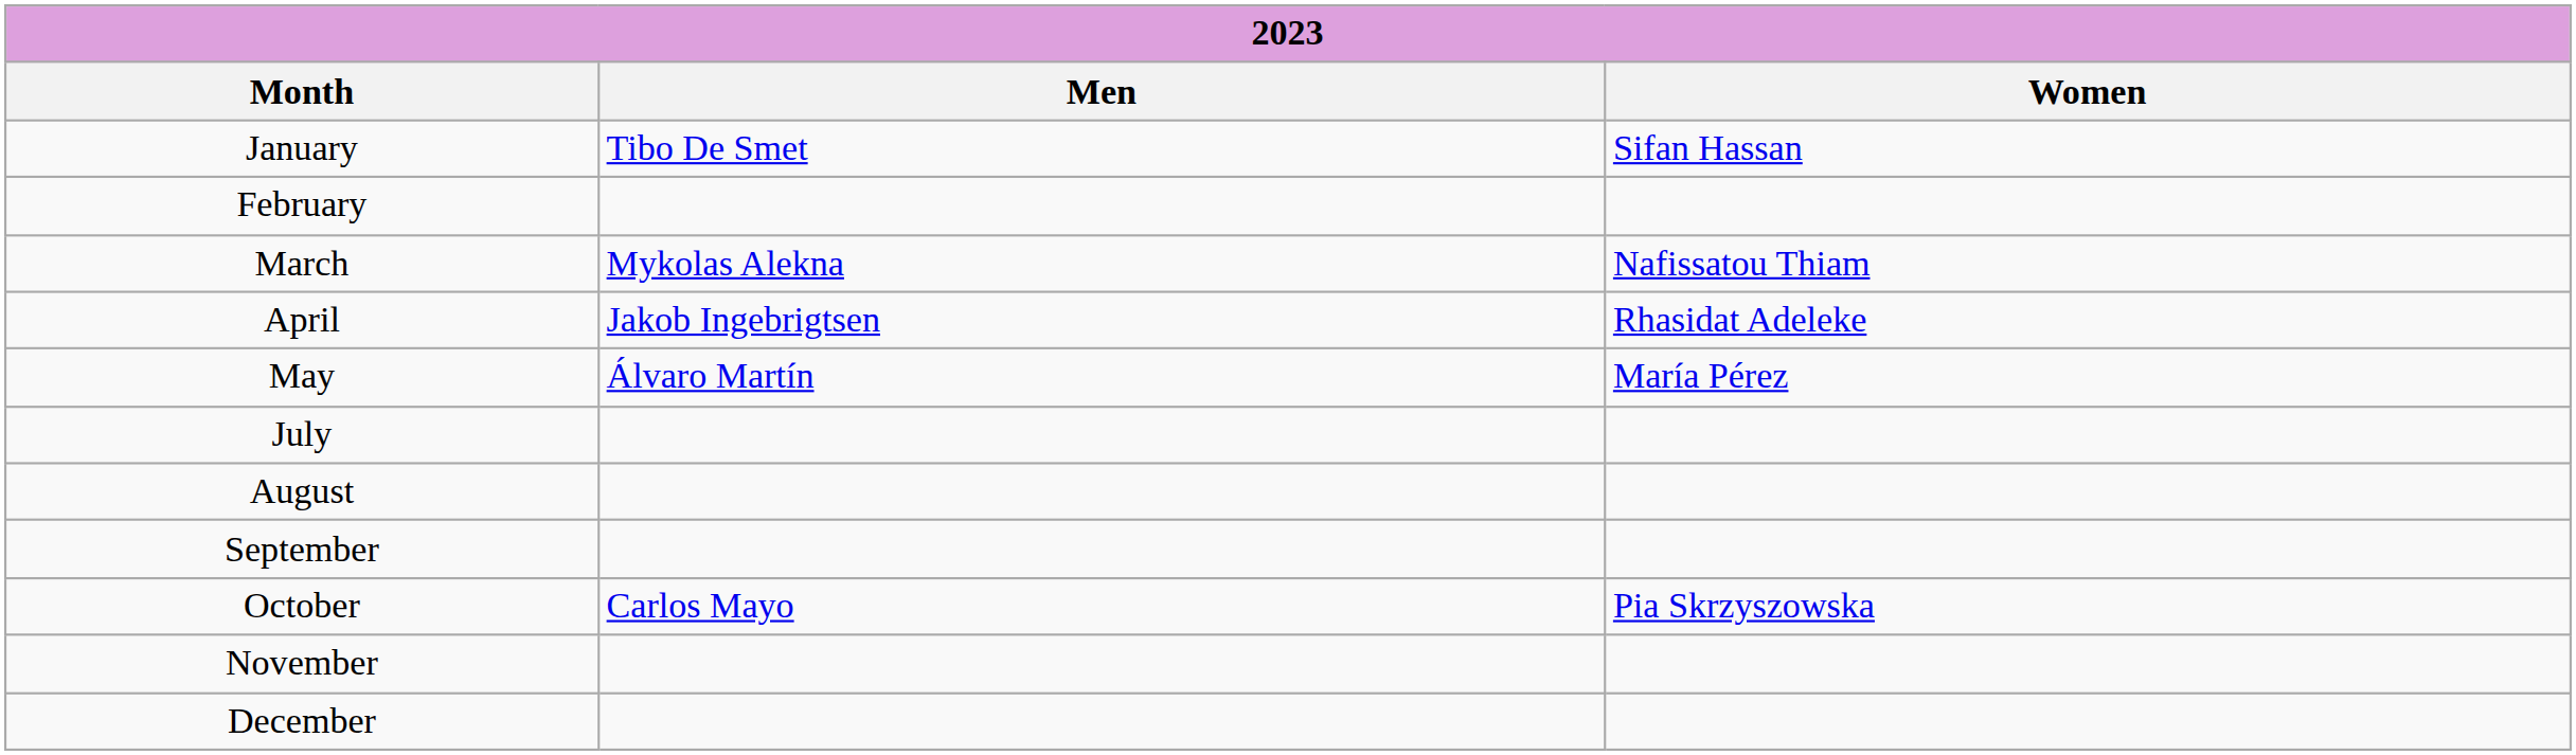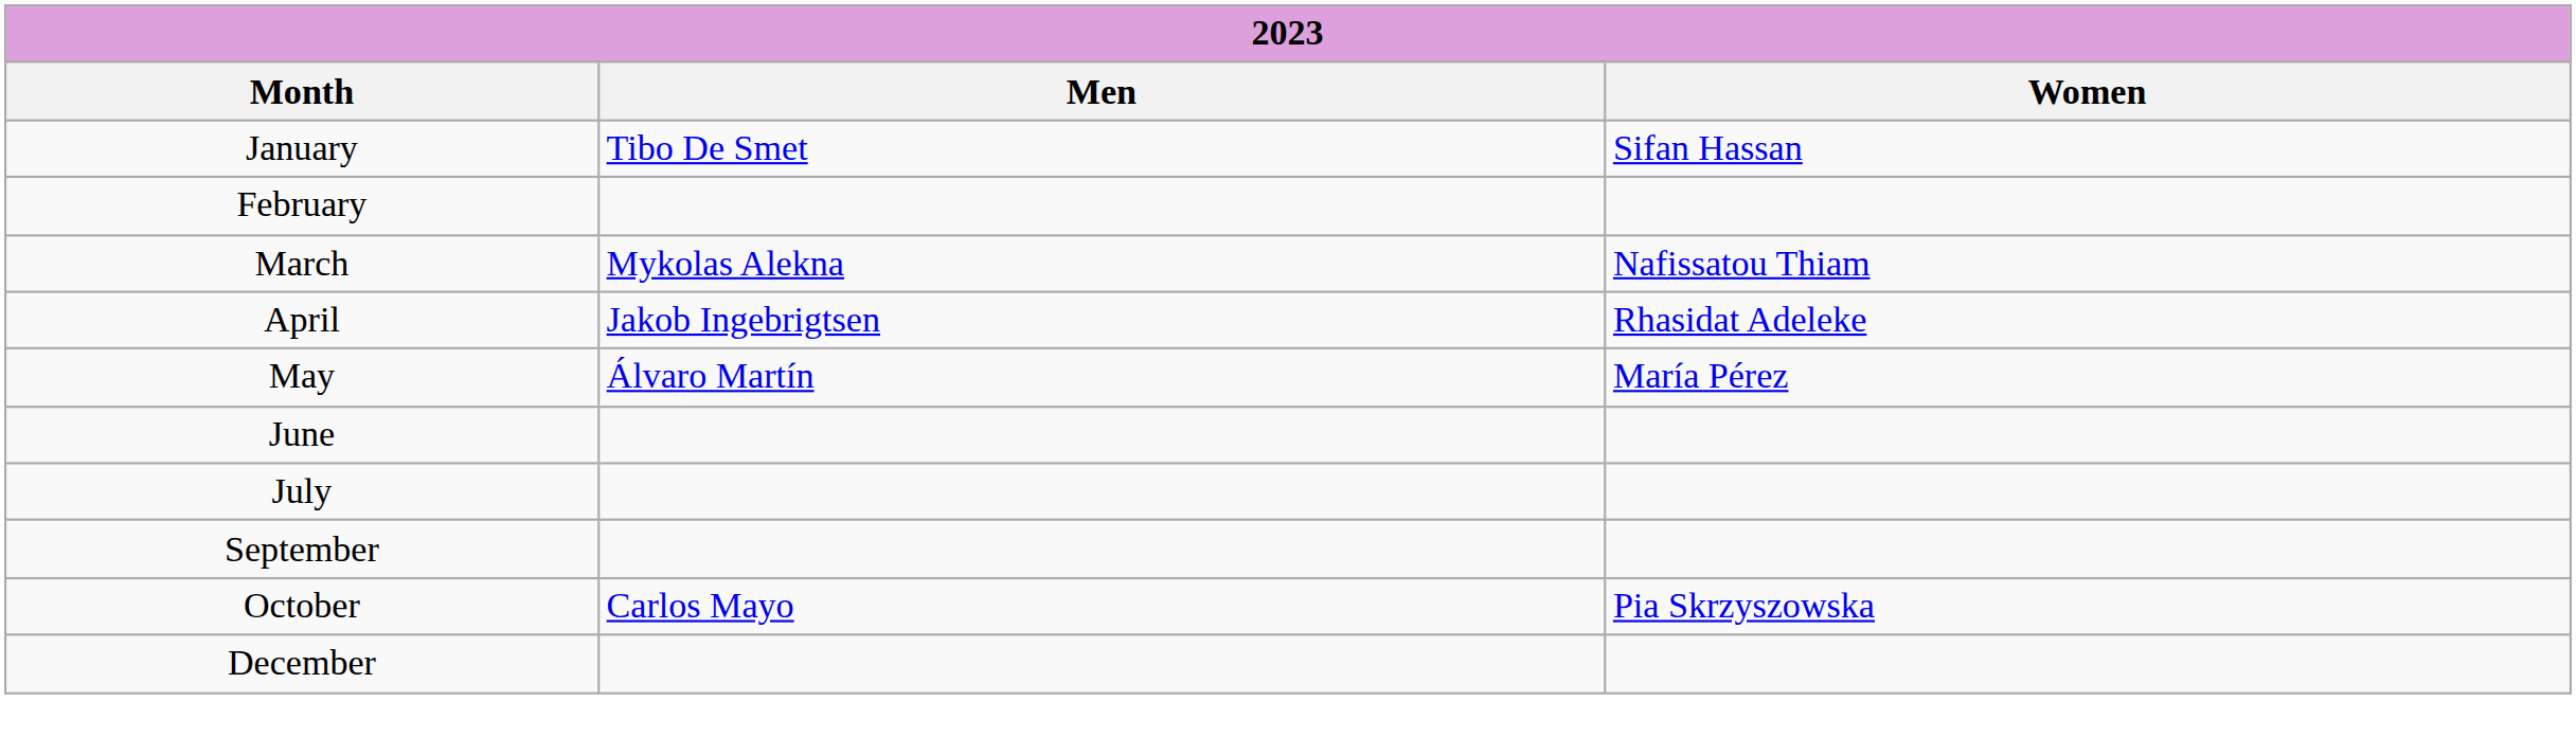+ row: June
- row: August
- row: November
